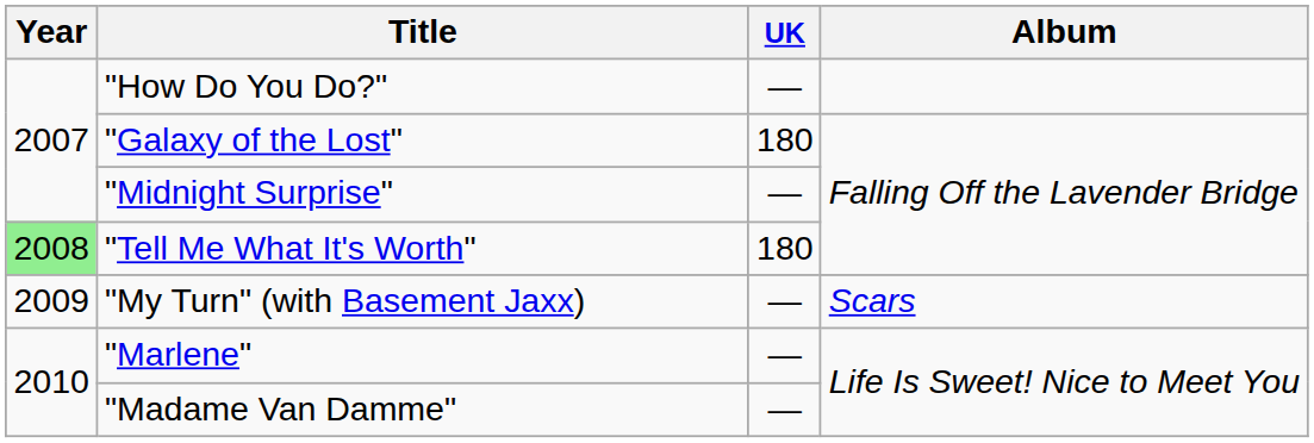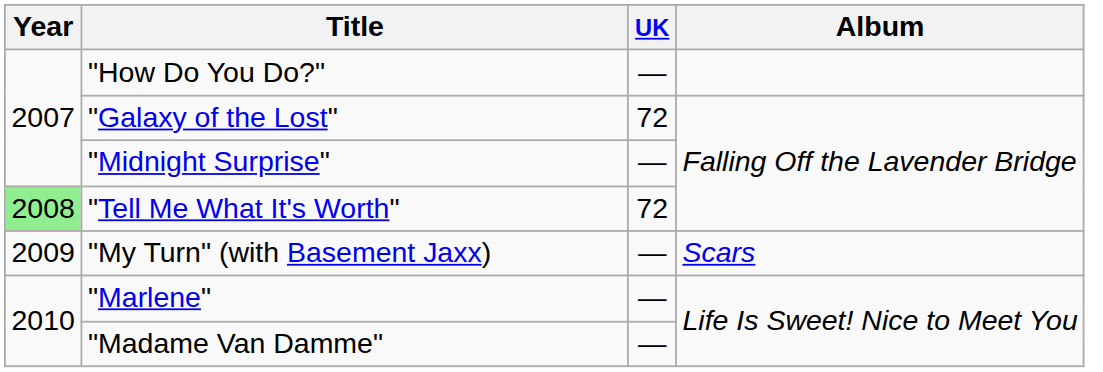"Galaxy of the Lost" | UK: 180 -> 72
"Tell Me What It's Worth" | UK: 180 -> 72
